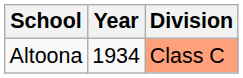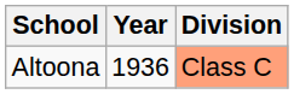Altoona | Year: 1934 -> 1936
